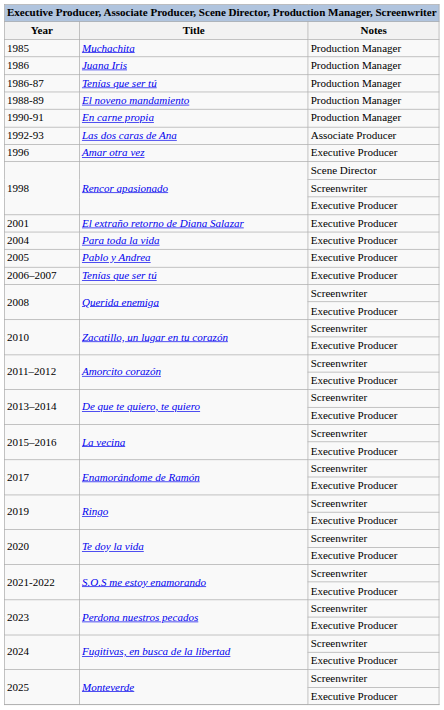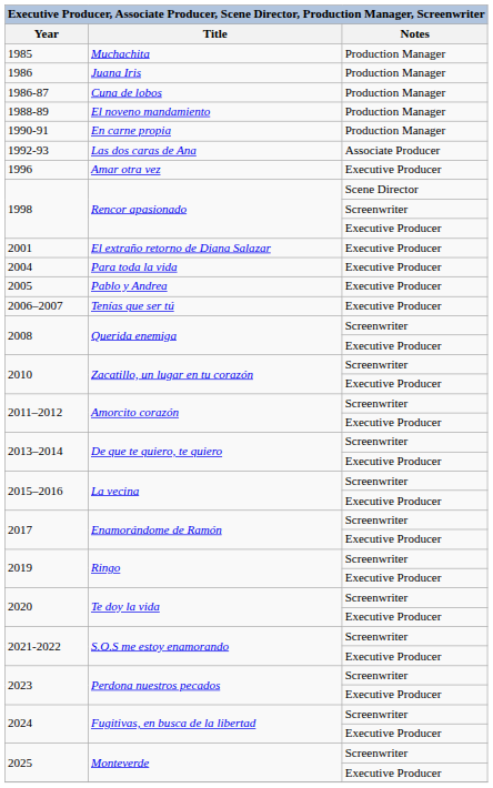1986-87 | Title: Tenías que ser tú -> Cuna de lobos
